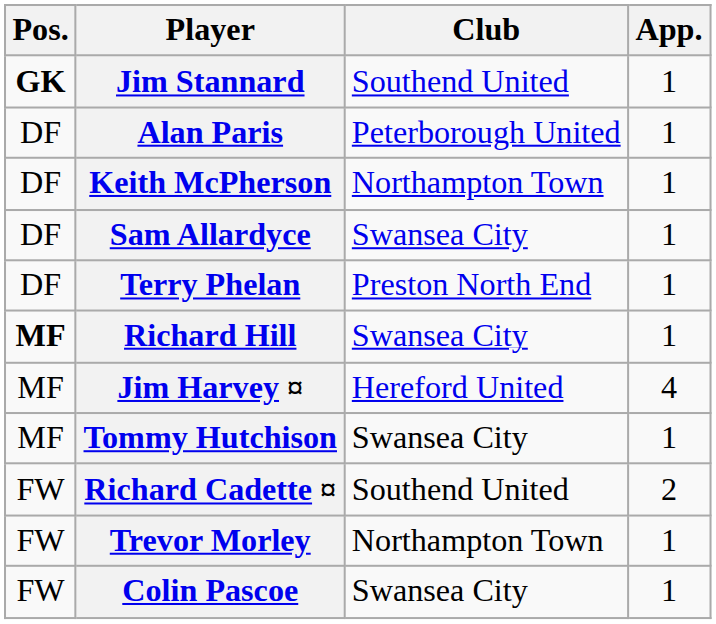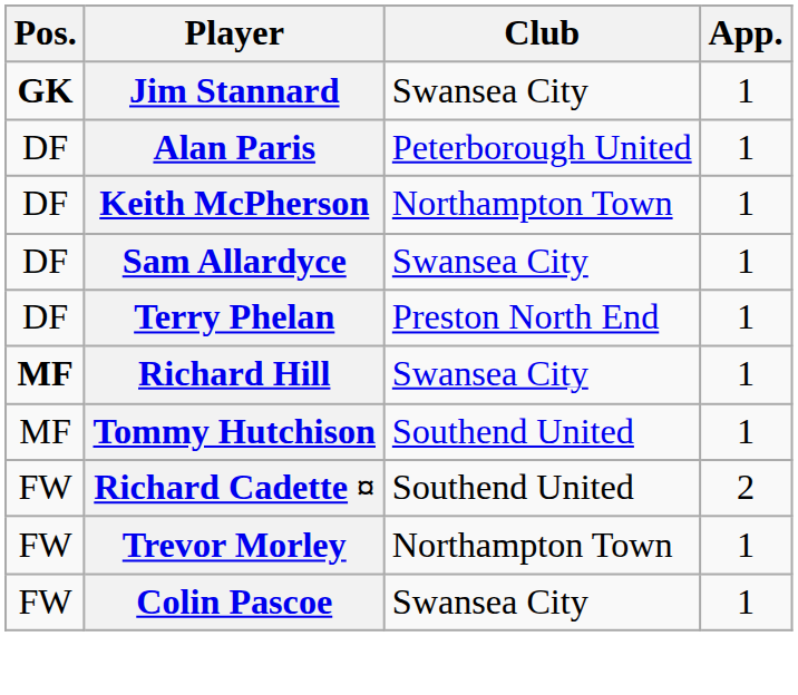Jim Stannard | Club: Southend United -> Swansea City
- row: MF | Jim Harvey ¤ | Hereford United | 4
Tommy Hutchison | Club: Swansea City -> Southend United
